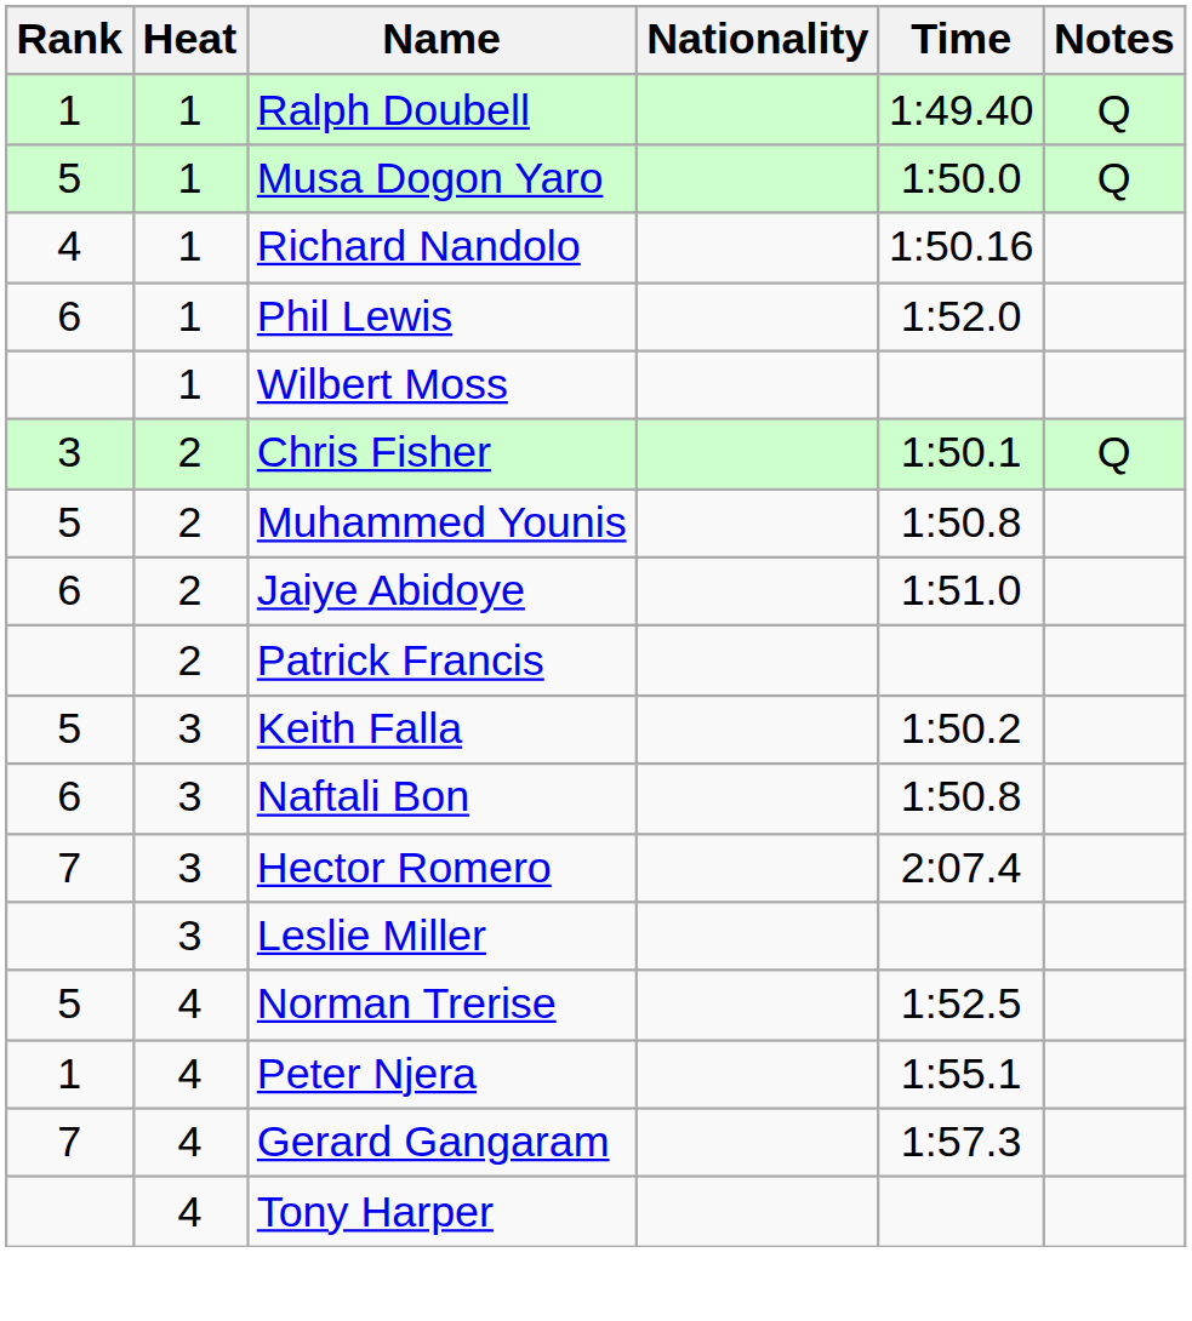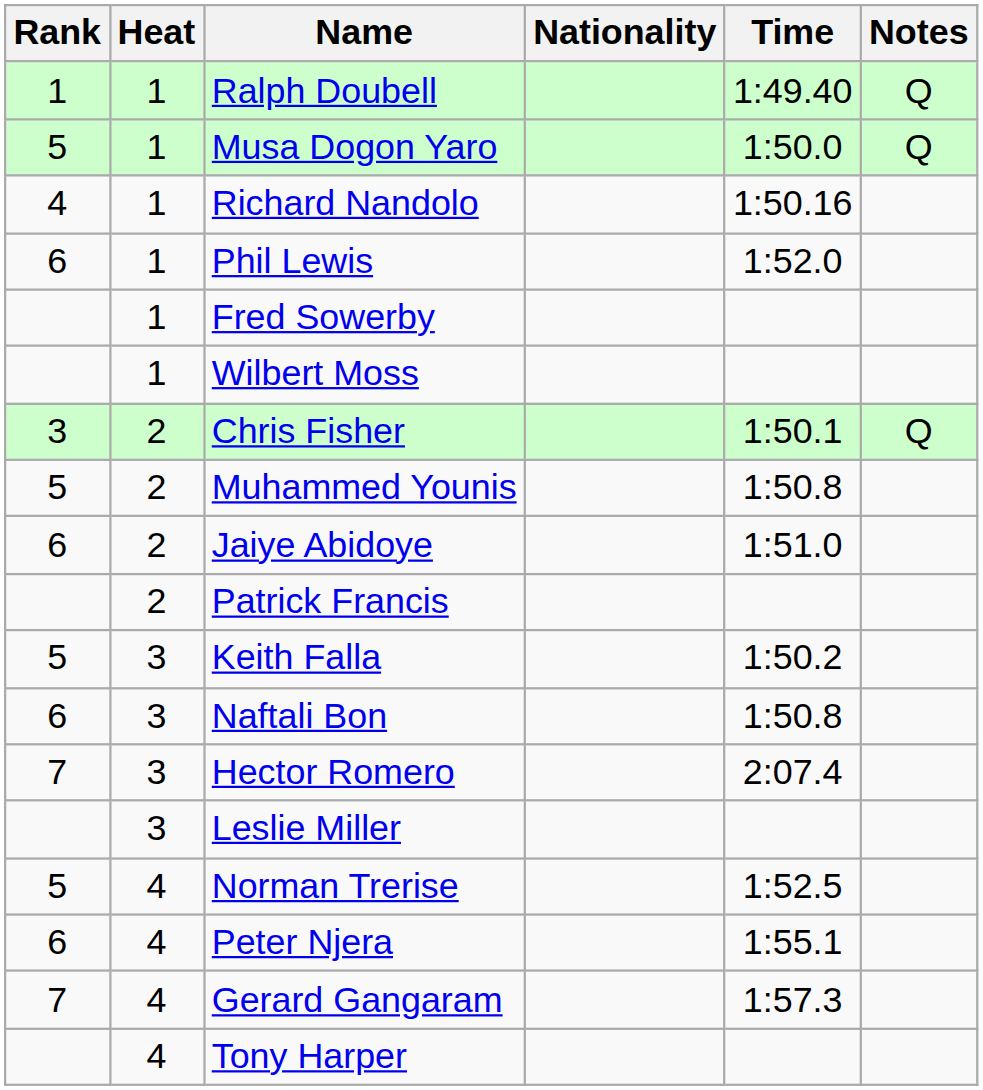+ row: 1 | Fred Sowerby
Peter Njera | Rank: 1 -> 6
